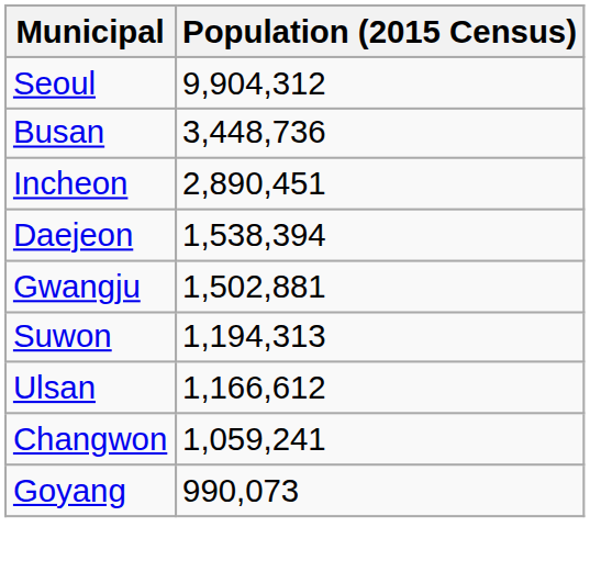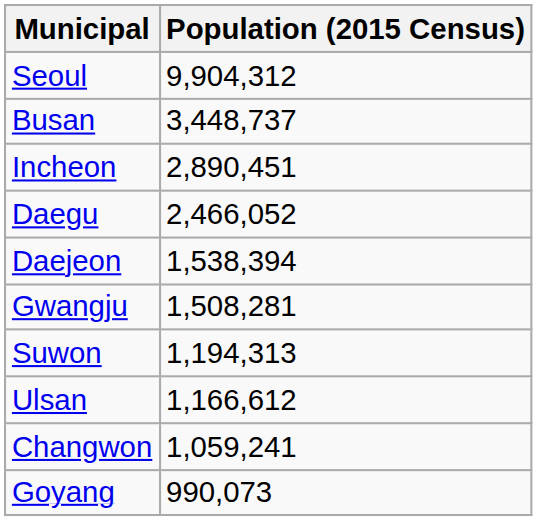Busan | Population (2015 Census): 3,448,736 -> 3,448,737
+ row: Daegu | 2,466,052
Gwangju | Population (2015 Census): 1,502,881 -> 1,508,281
